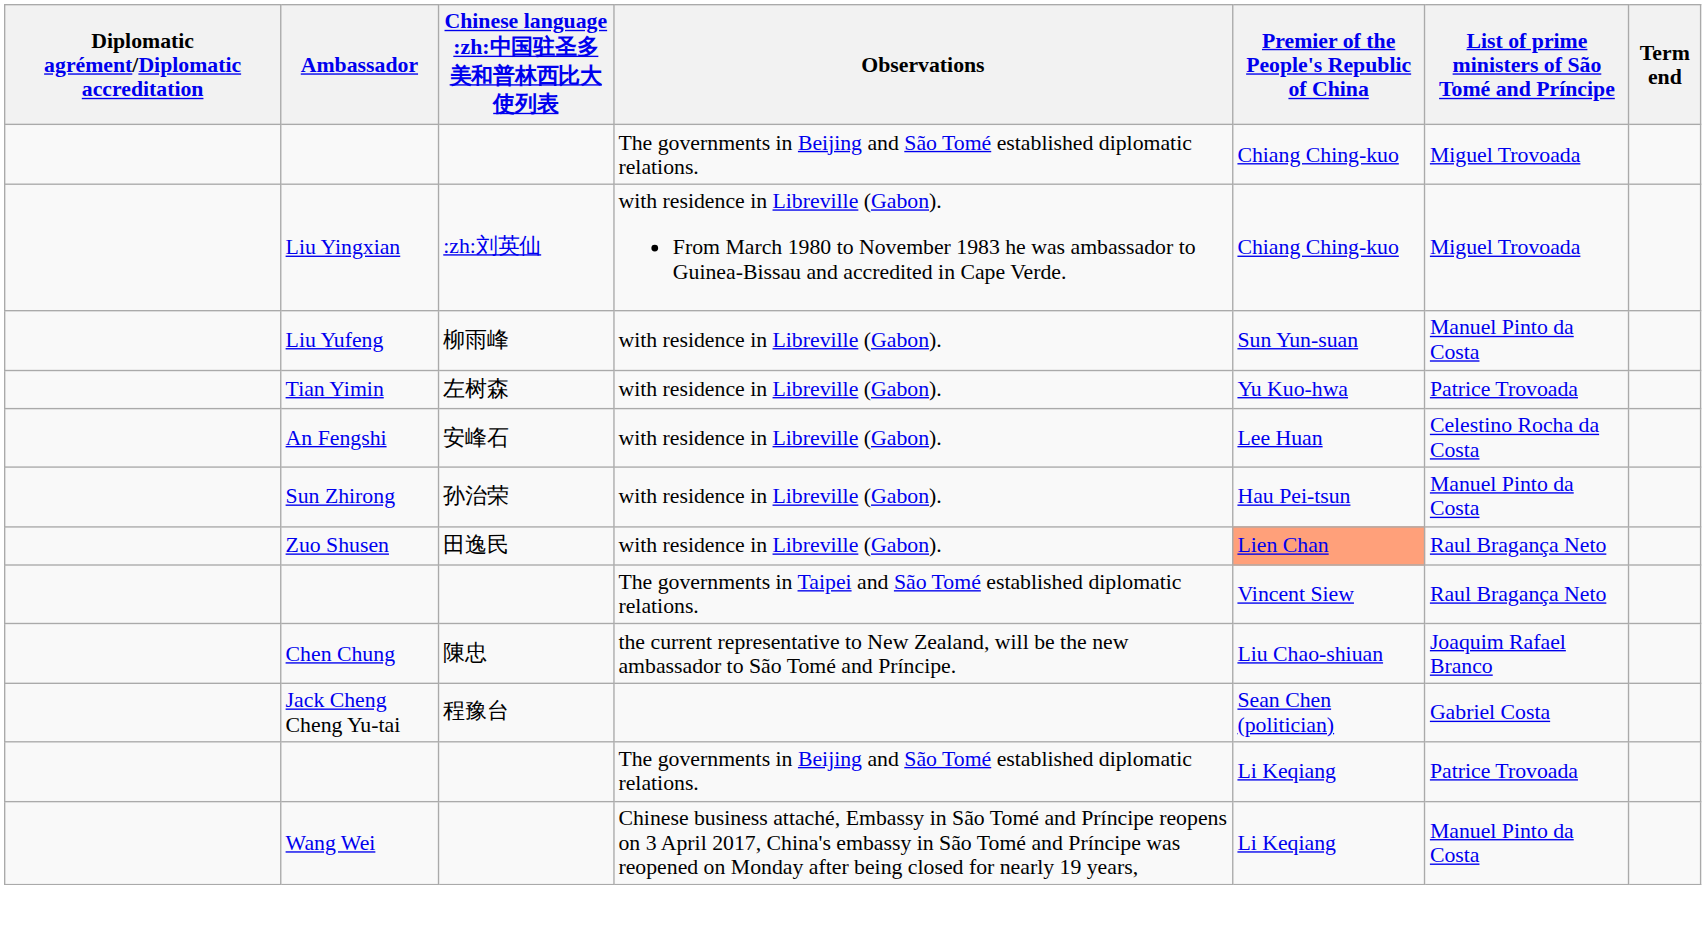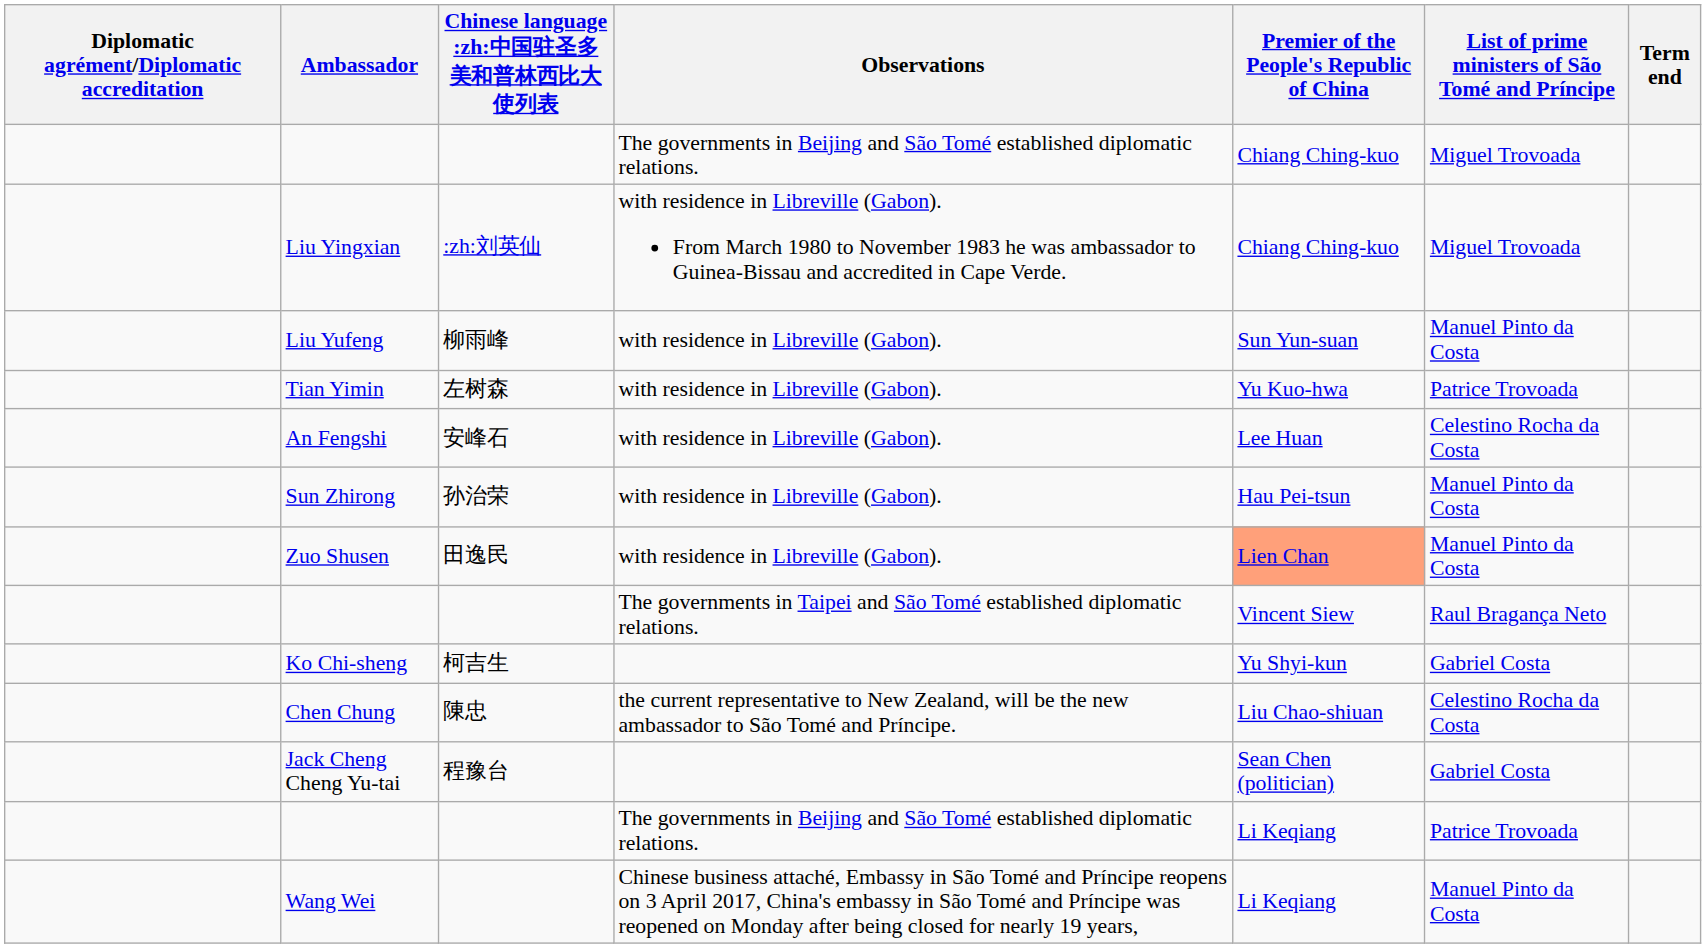Zuo Shusen | List of prime ministers of São Tomé and Príncipe: Raul Bragança Neto -> Manuel Pinto da Costa
+ row: Ko Chi-sheng | 柯吉生 | Yu Shyi-kun | Gabriel Costa
Chen Chung | List of prime ministers of São Tomé and Príncipe: Joaquim Rafael Branco -> Celestino Rocha da Costa
